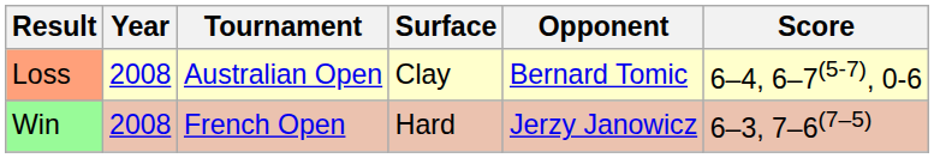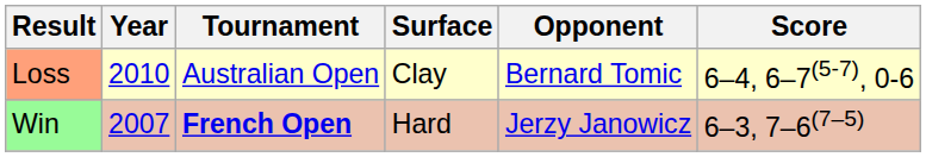Loss | Year: 2008 -> 2010
Win | Year: 2008 -> 2007
Win | Tournament: normal -> bold
